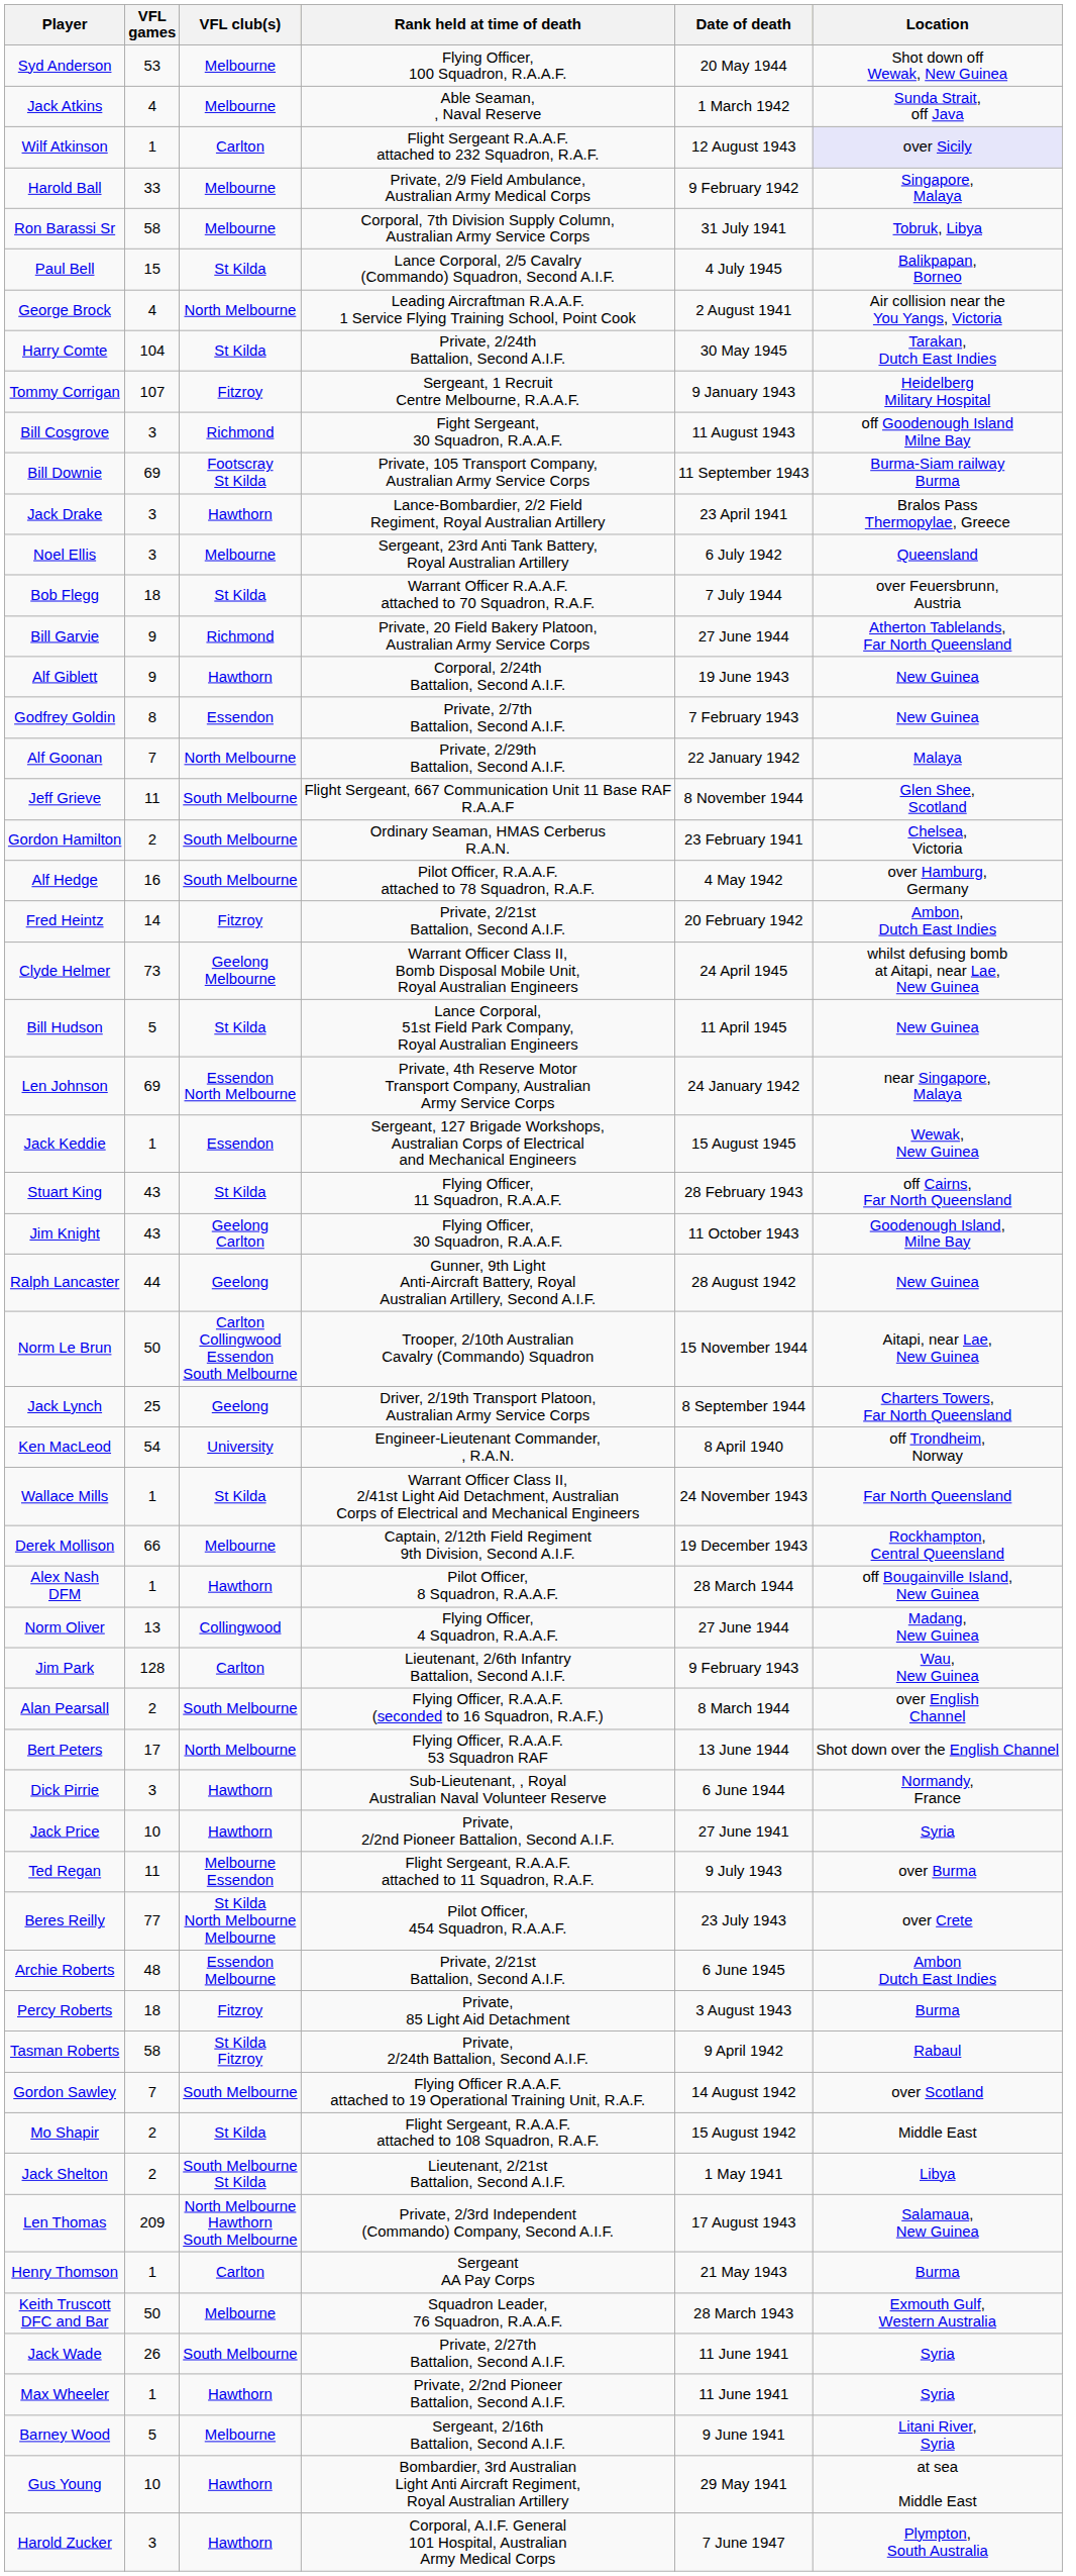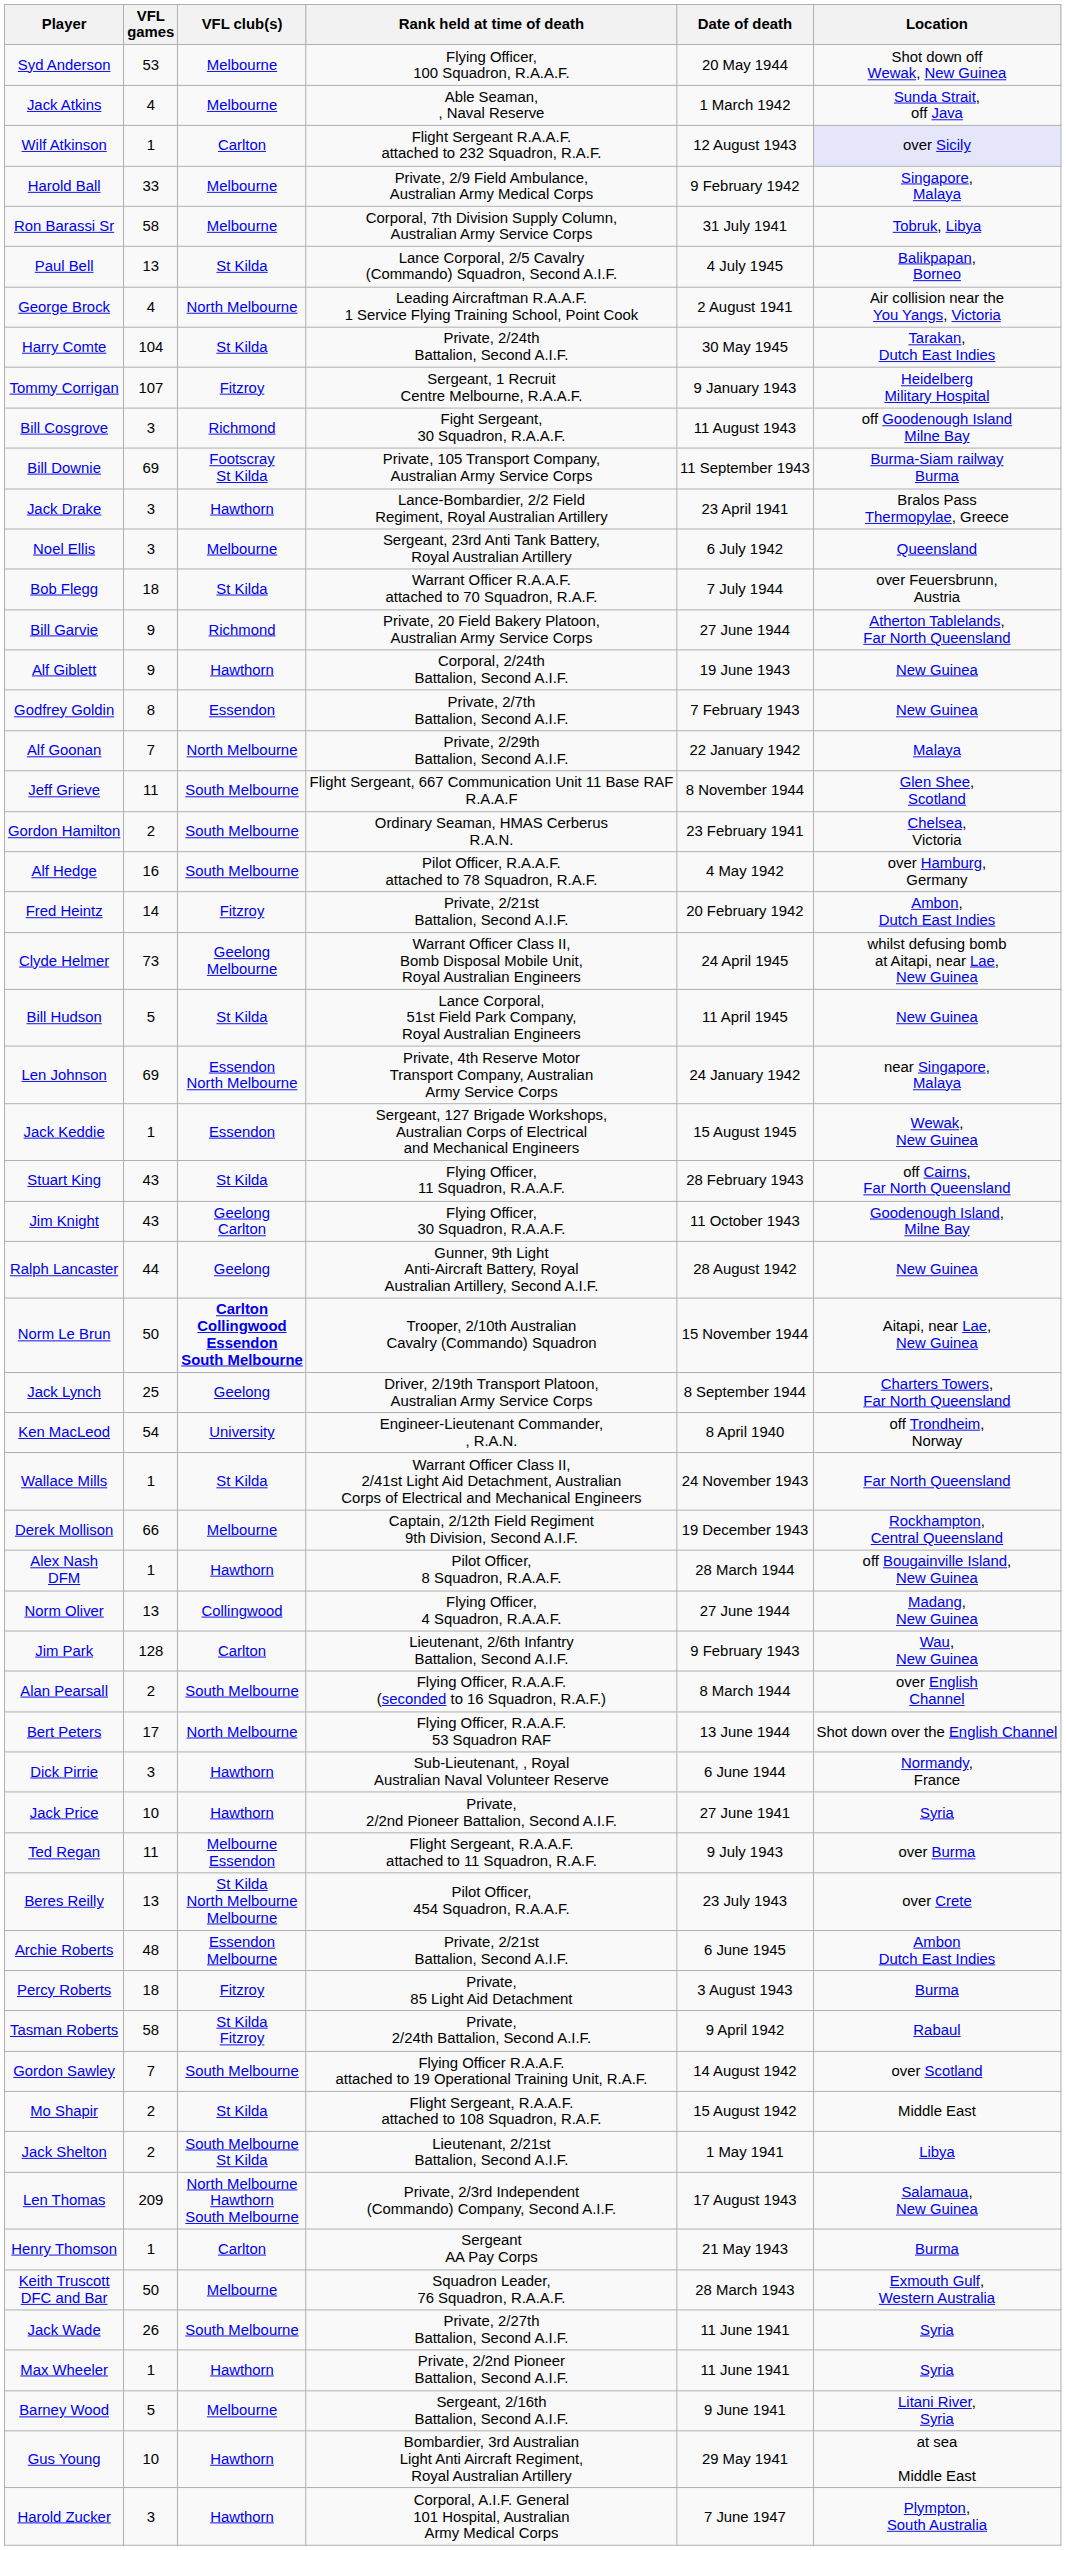Paul Bell | VFL games: 15 -> 13
Norm Le Brun | VFL club(s): normal -> bold
Beres Reilly | VFL games: 77 -> 13
